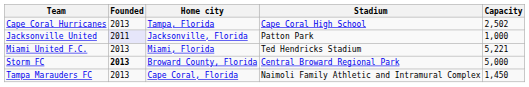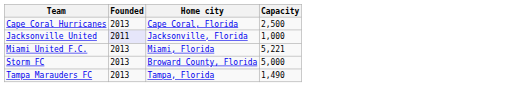- column: Stadium | Cape Coral High School | Patton Park | Ted Hendricks Stadium | Central Broward Regional Park | Naimoli Family Athletic and Intramural Complex
Cape Coral Hurricanes | Home city: Tampa, Florida -> Cape Coral, Florida
Cape Coral Hurricanes | Capacity: 2,502 -> 2,500
Storm FC | Founded: bold -> normal
Tampa Marauders FC | Home city: Cape Coral, Florida -> Tampa, Florida
Tampa Marauders FC | Capacity: 1,450 -> 1,490
